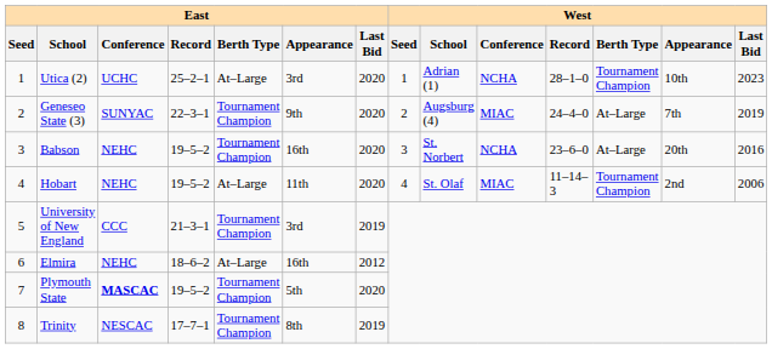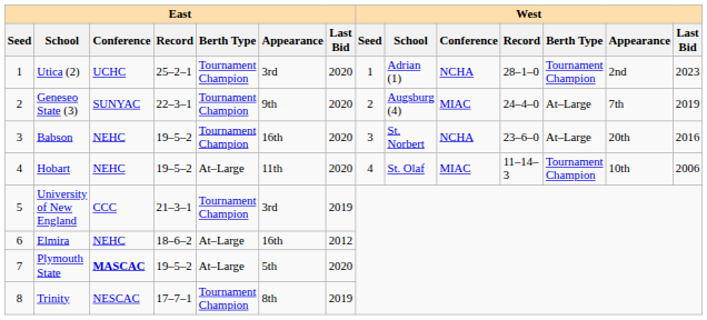Utica (2) | East / Berth Type: At–Large -> Tournament Champion
Utica (2) | West / Appearance: 10th -> 2nd
Hobart | West / Appearance: 2nd -> 10th
Plymouth State | East / Berth Type: Tournament Champion -> At–Large
